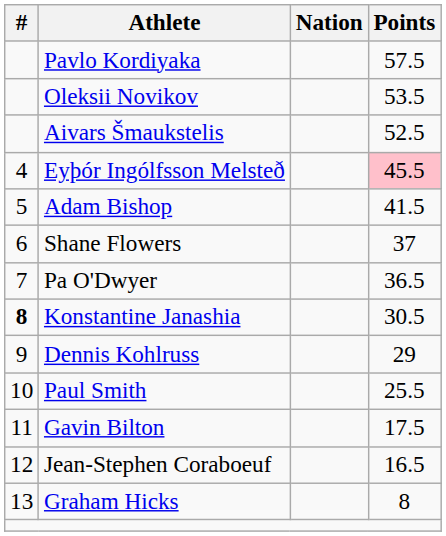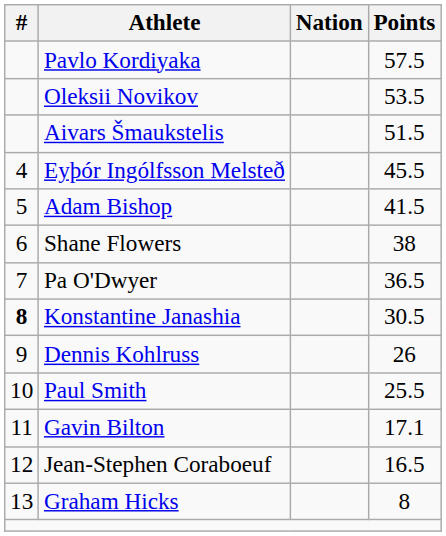Aivars Šmaukstelis | Points: 52.5 -> 51.5
Eyþór Ingólfsson Melsteð | Points: pink background -> no background
Shane Flowers | Points: 37 -> 38
Dennis Kohlruss | Points: 29 -> 26
Gavin Bilton | Points: 17.5 -> 17.1
